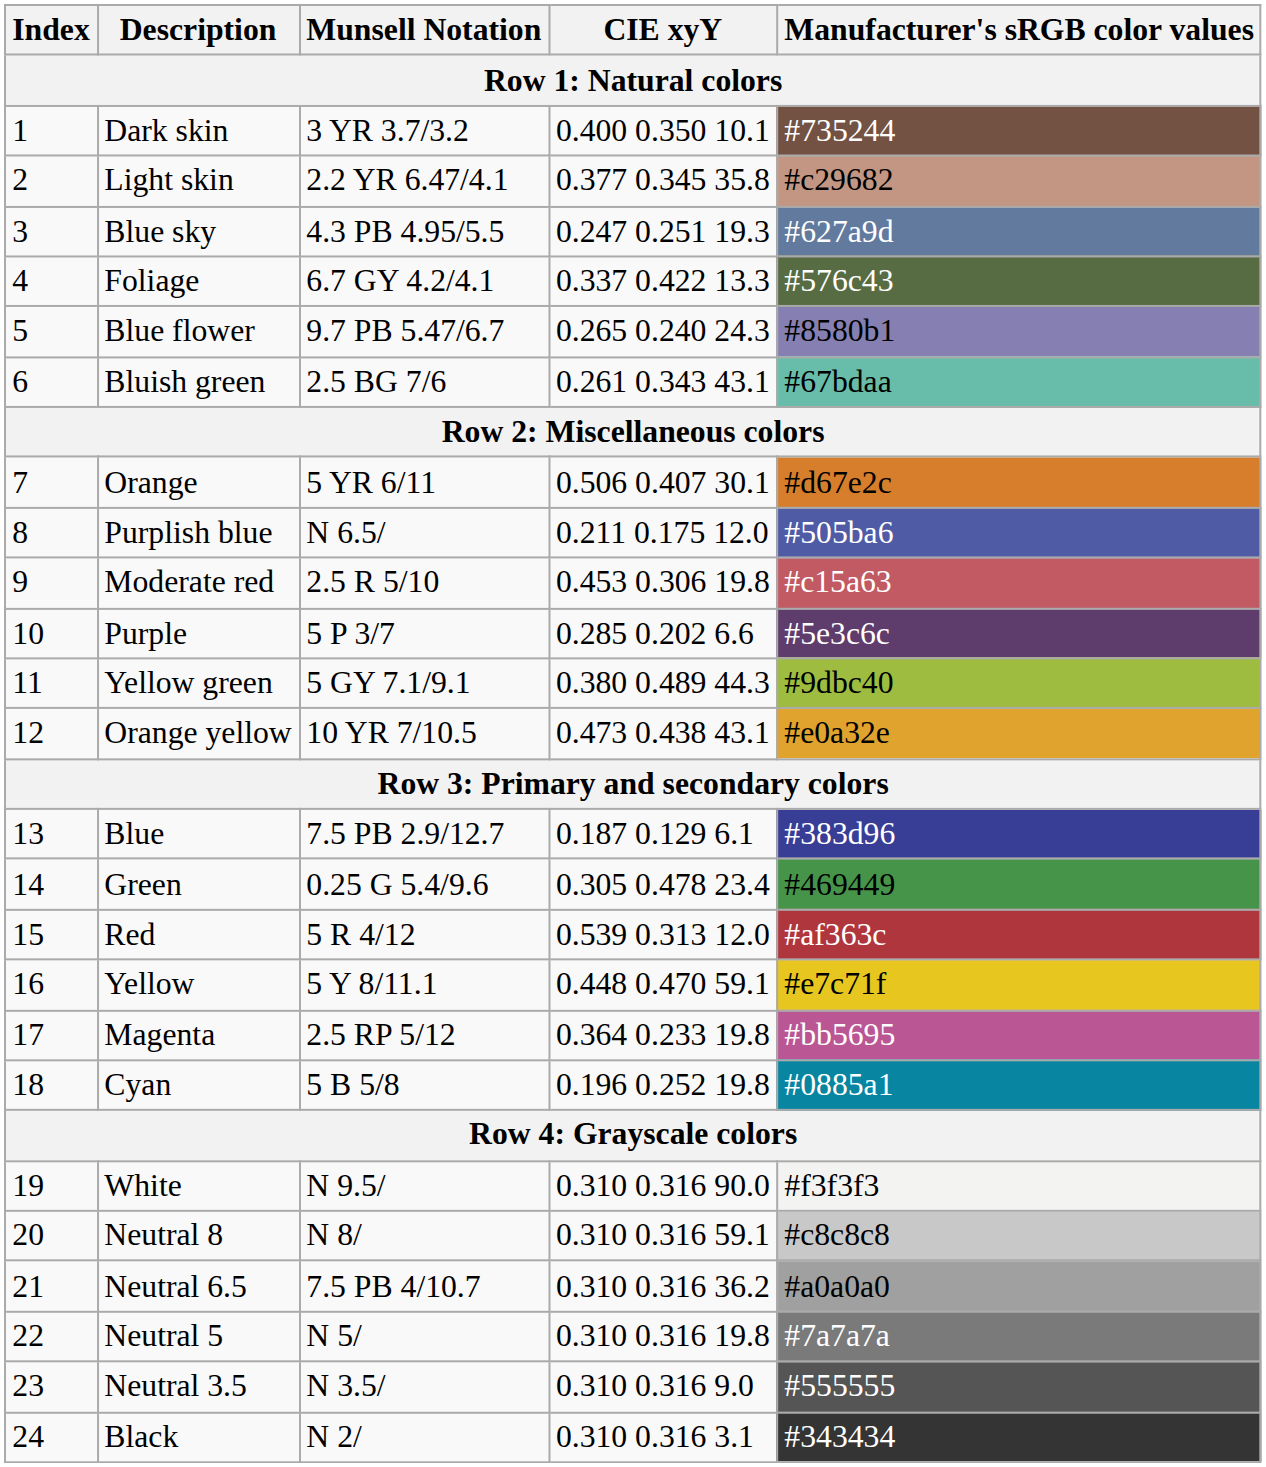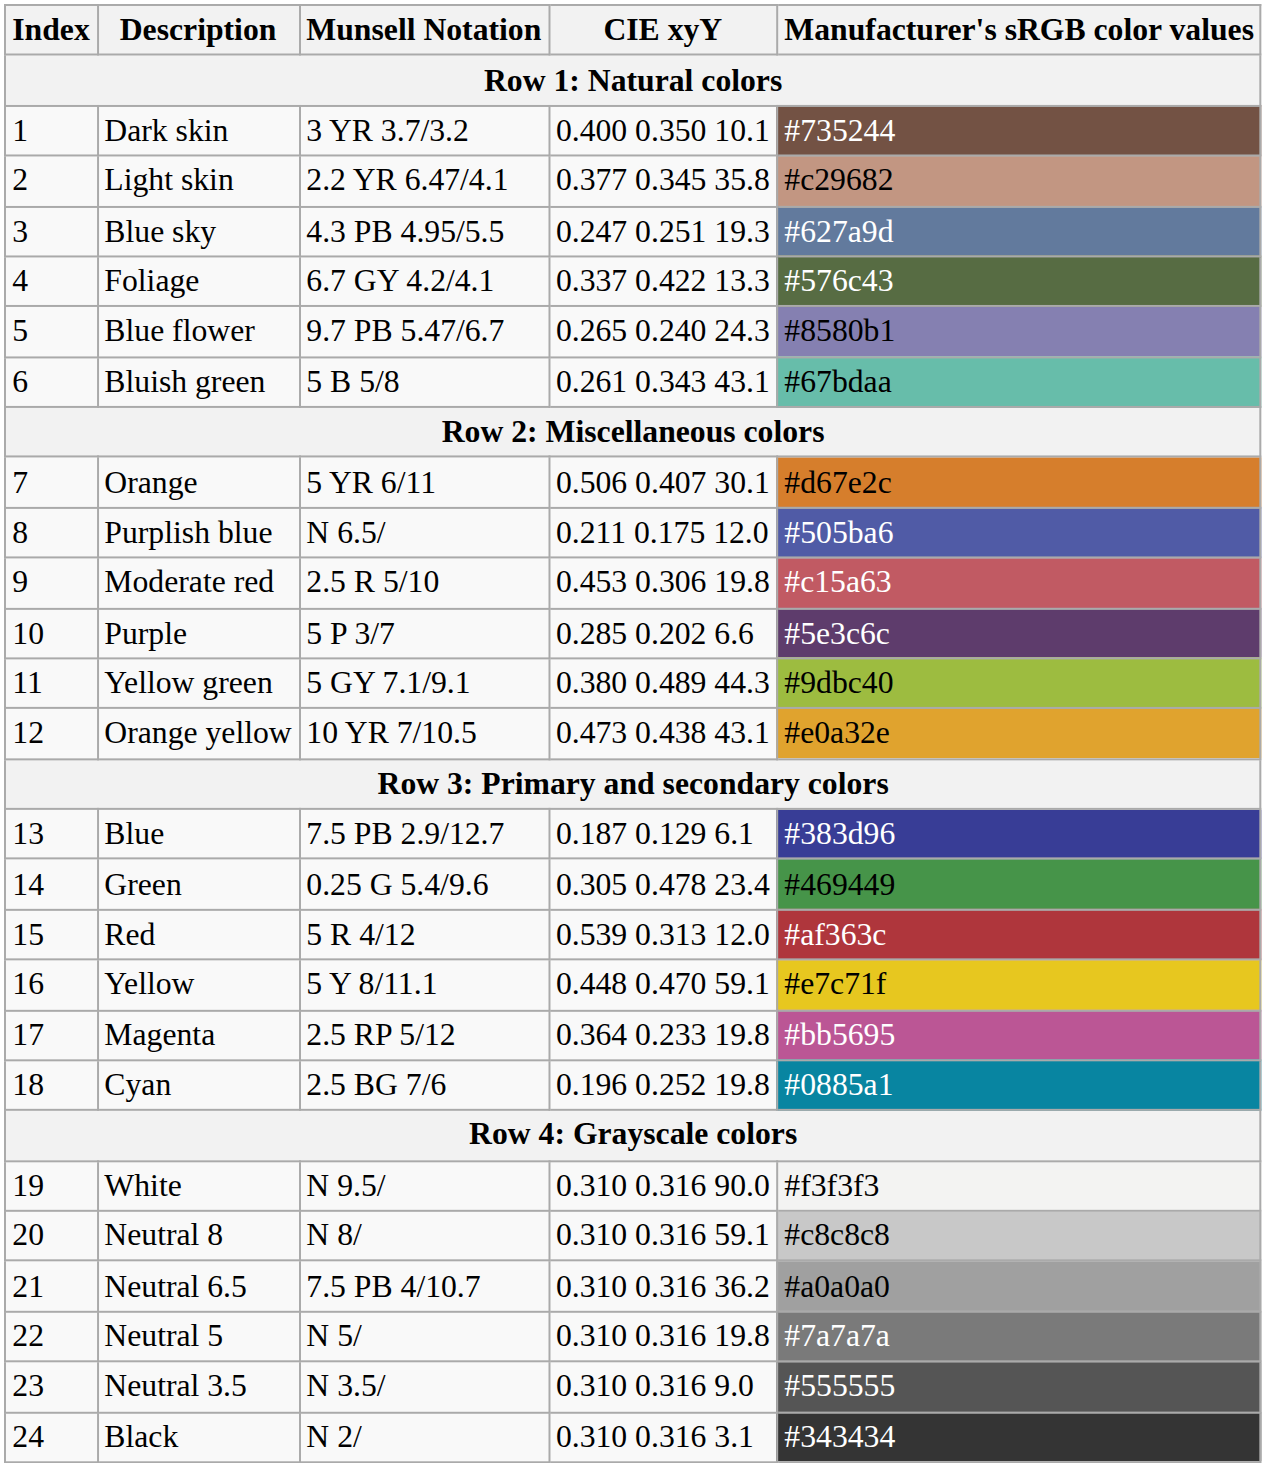Bluish green | Munsell Notation: 2.5 BG 7/6 -> 5 B 5/8
Cyan | Munsell Notation: 5 B 5/8 -> 2.5 BG 7/6
